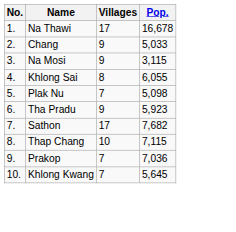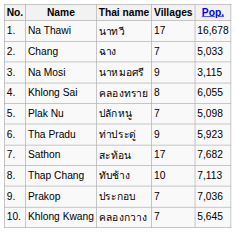+ column: Thai name | นาทวี | ฉาง | นาหมอศรี | คลองทราย | ปลักหนู | ท่าประดู่ | สะท้อน | ทับช้าง | ประกอบ | คลองกวาง
Chang | Villages: 9 -> 7
Thap Chang | Pop.: 7,115 -> 7,113
